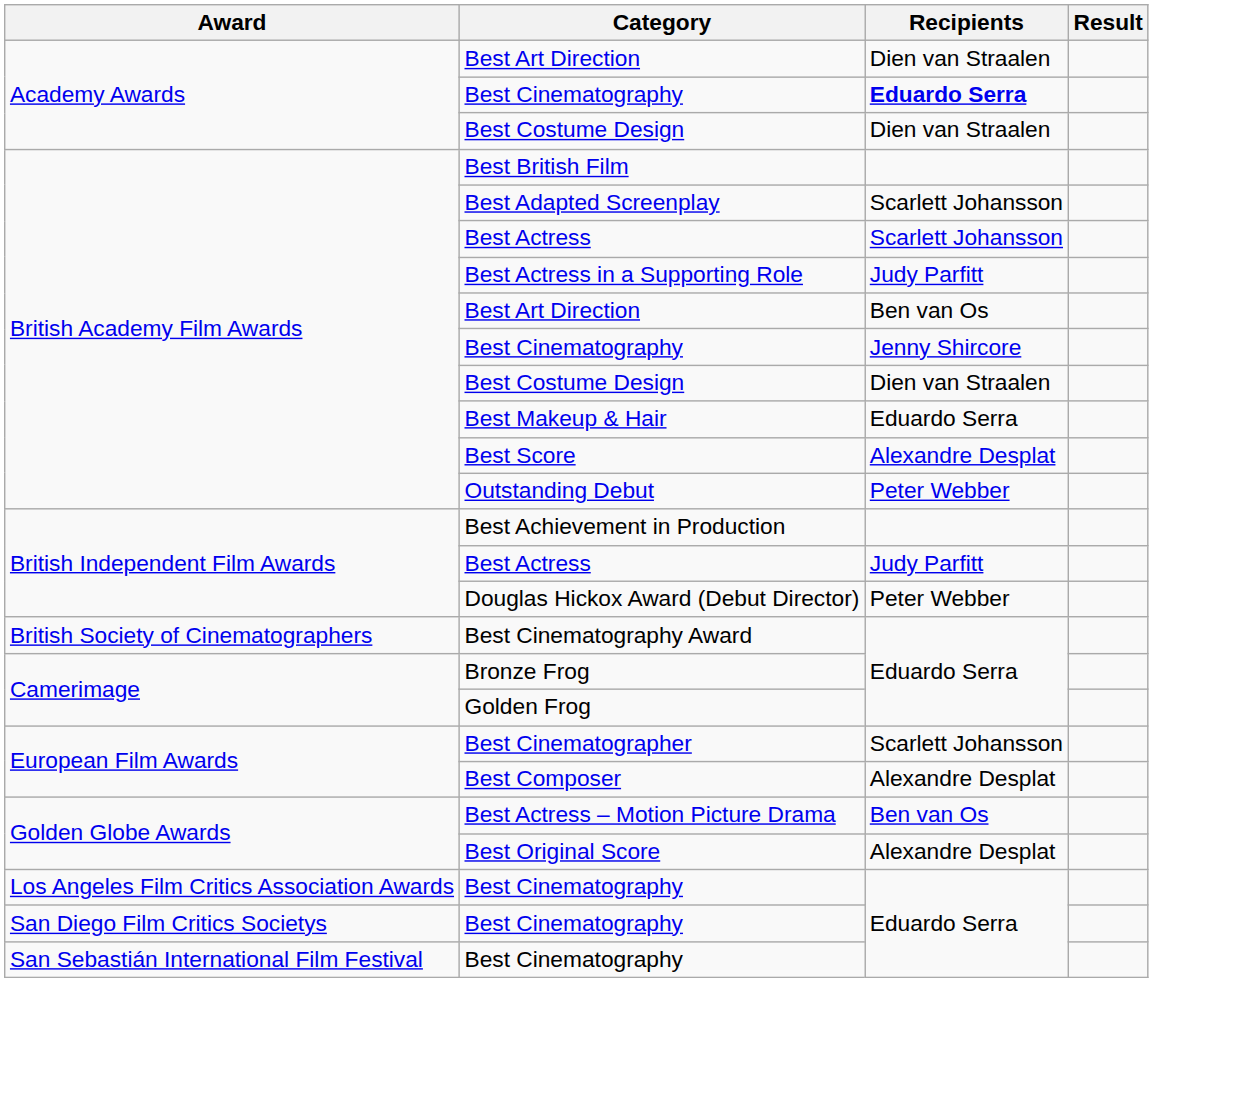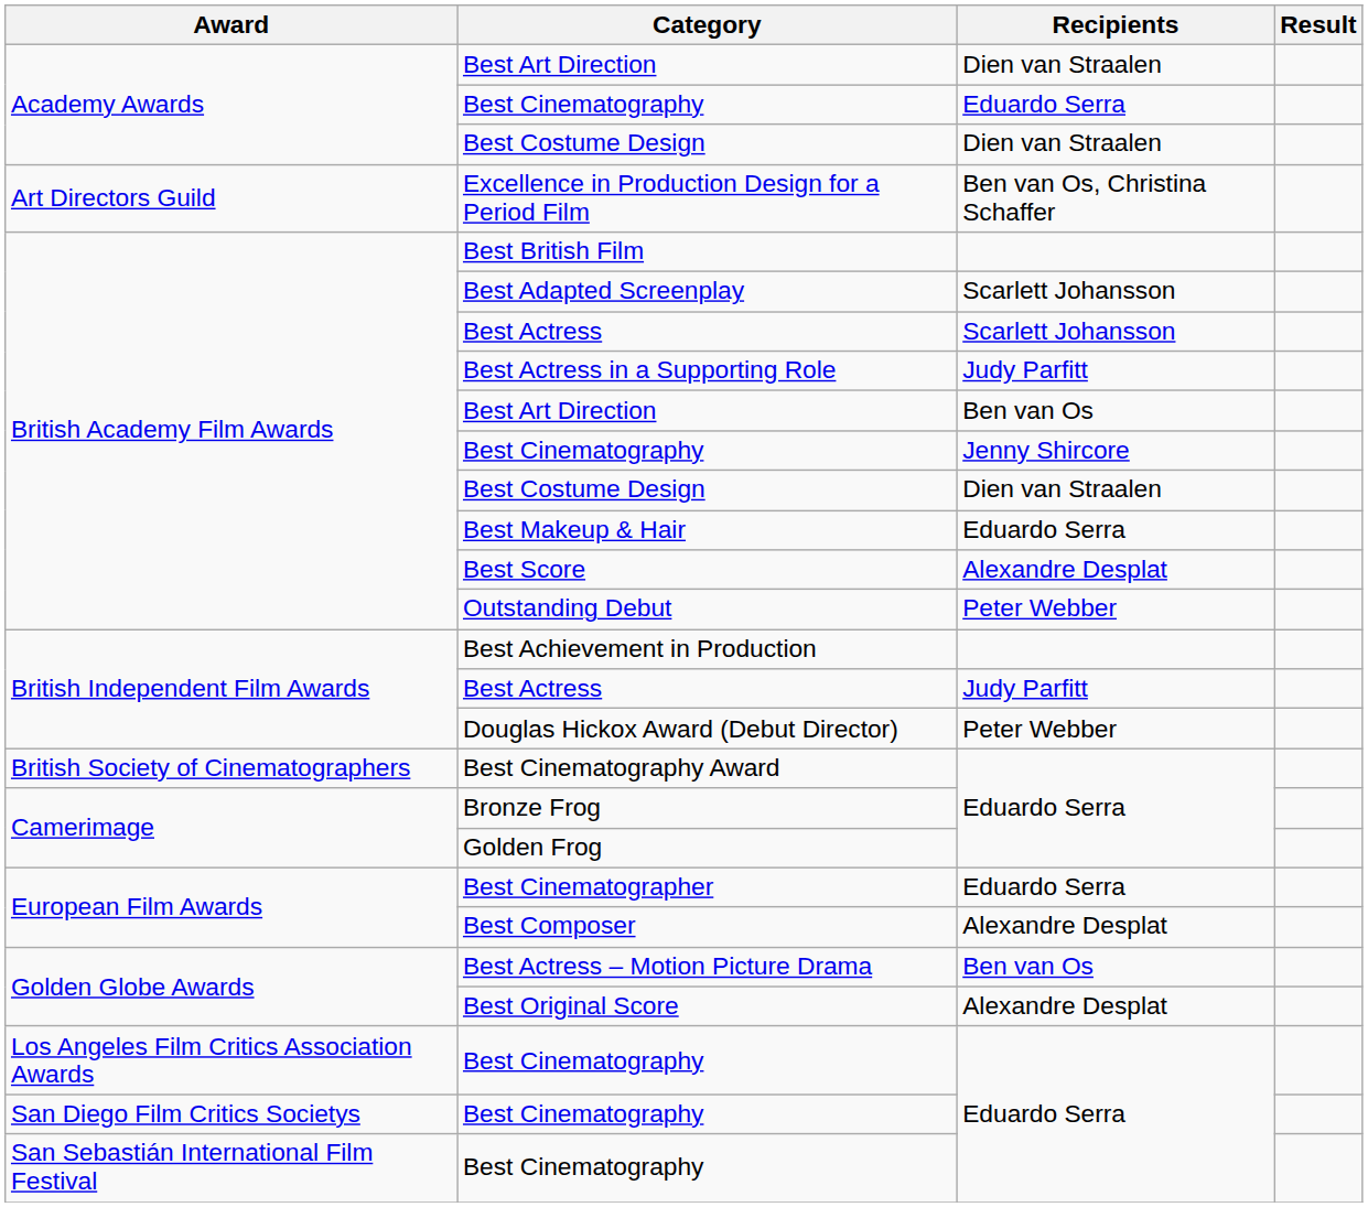Academy Awards / Best Cinematography | Recipients: bold -> normal
+ row: Art Directors Guild | Excellence in Production Design for a Period Film | Ben van Os, Christina Schaffer
Best Cinematographer | Recipients: Scarlett Johansson -> Eduardo Serra
